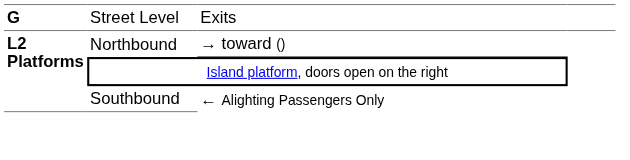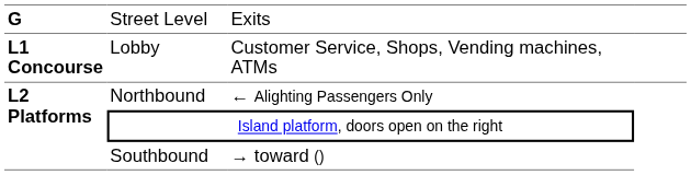+ row: L1 Concourse | Lobby | Customer Service, Shops, Vending machines, ATMs
Northbound | column 3: → toward () -> ← Alighting Passengers Only
Southbound | column 3: ← Alighting Passengers Only -> → toward ()
